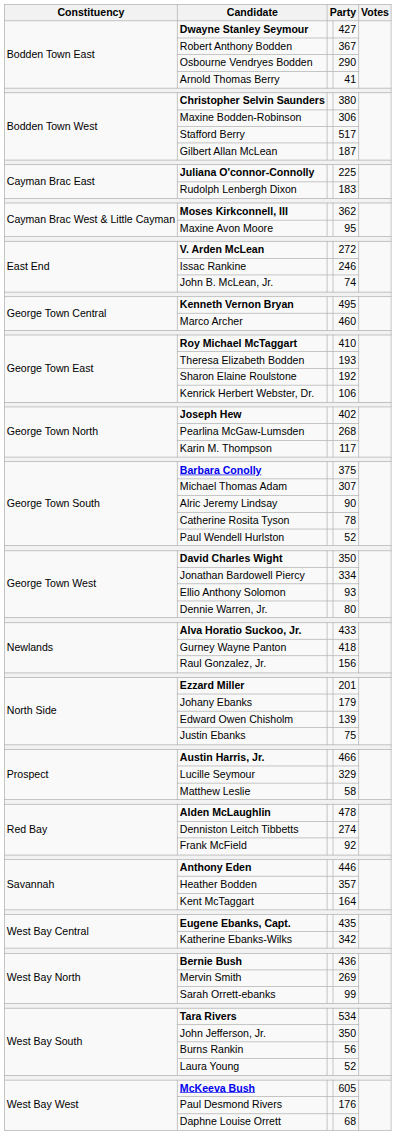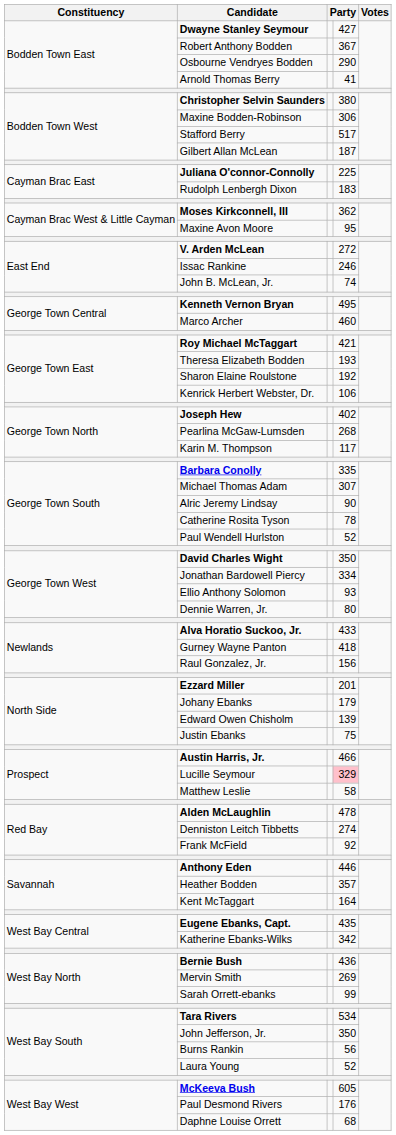Roy Michael McTaggart | column 4: 410 -> 421
Barbara Conolly | column 4: 375 -> 335
Lucille Seymour | column 4: no background -> pink background
